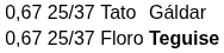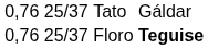Tato | column 1: 0,67 -> 0,76
Floro | column 1: 0,67 -> 0,76
